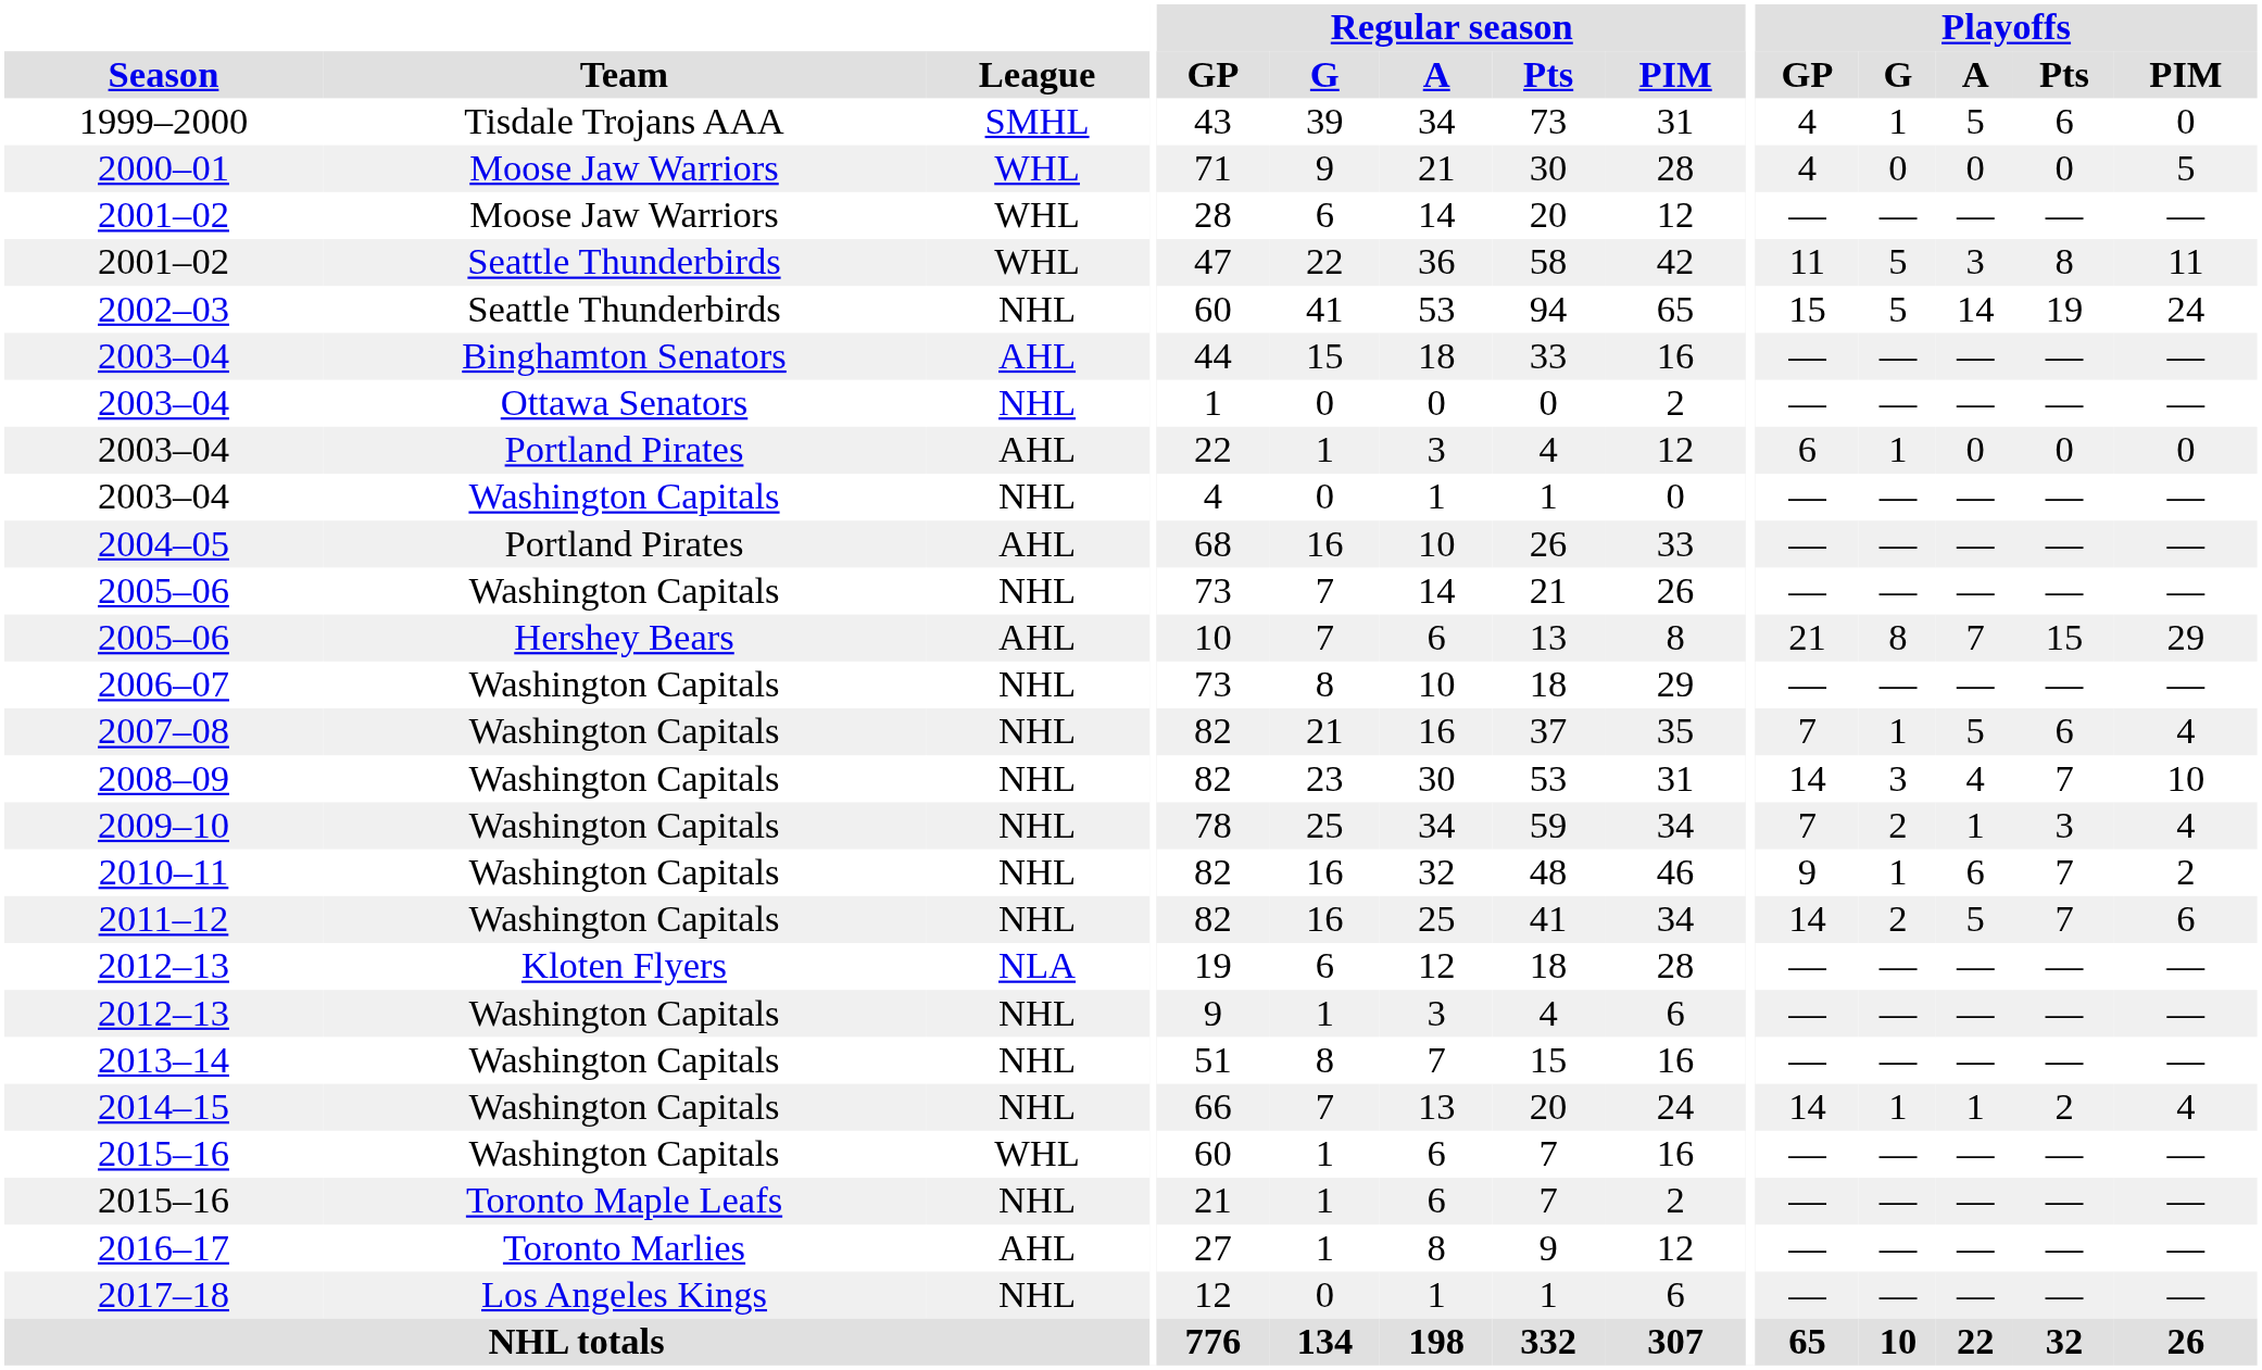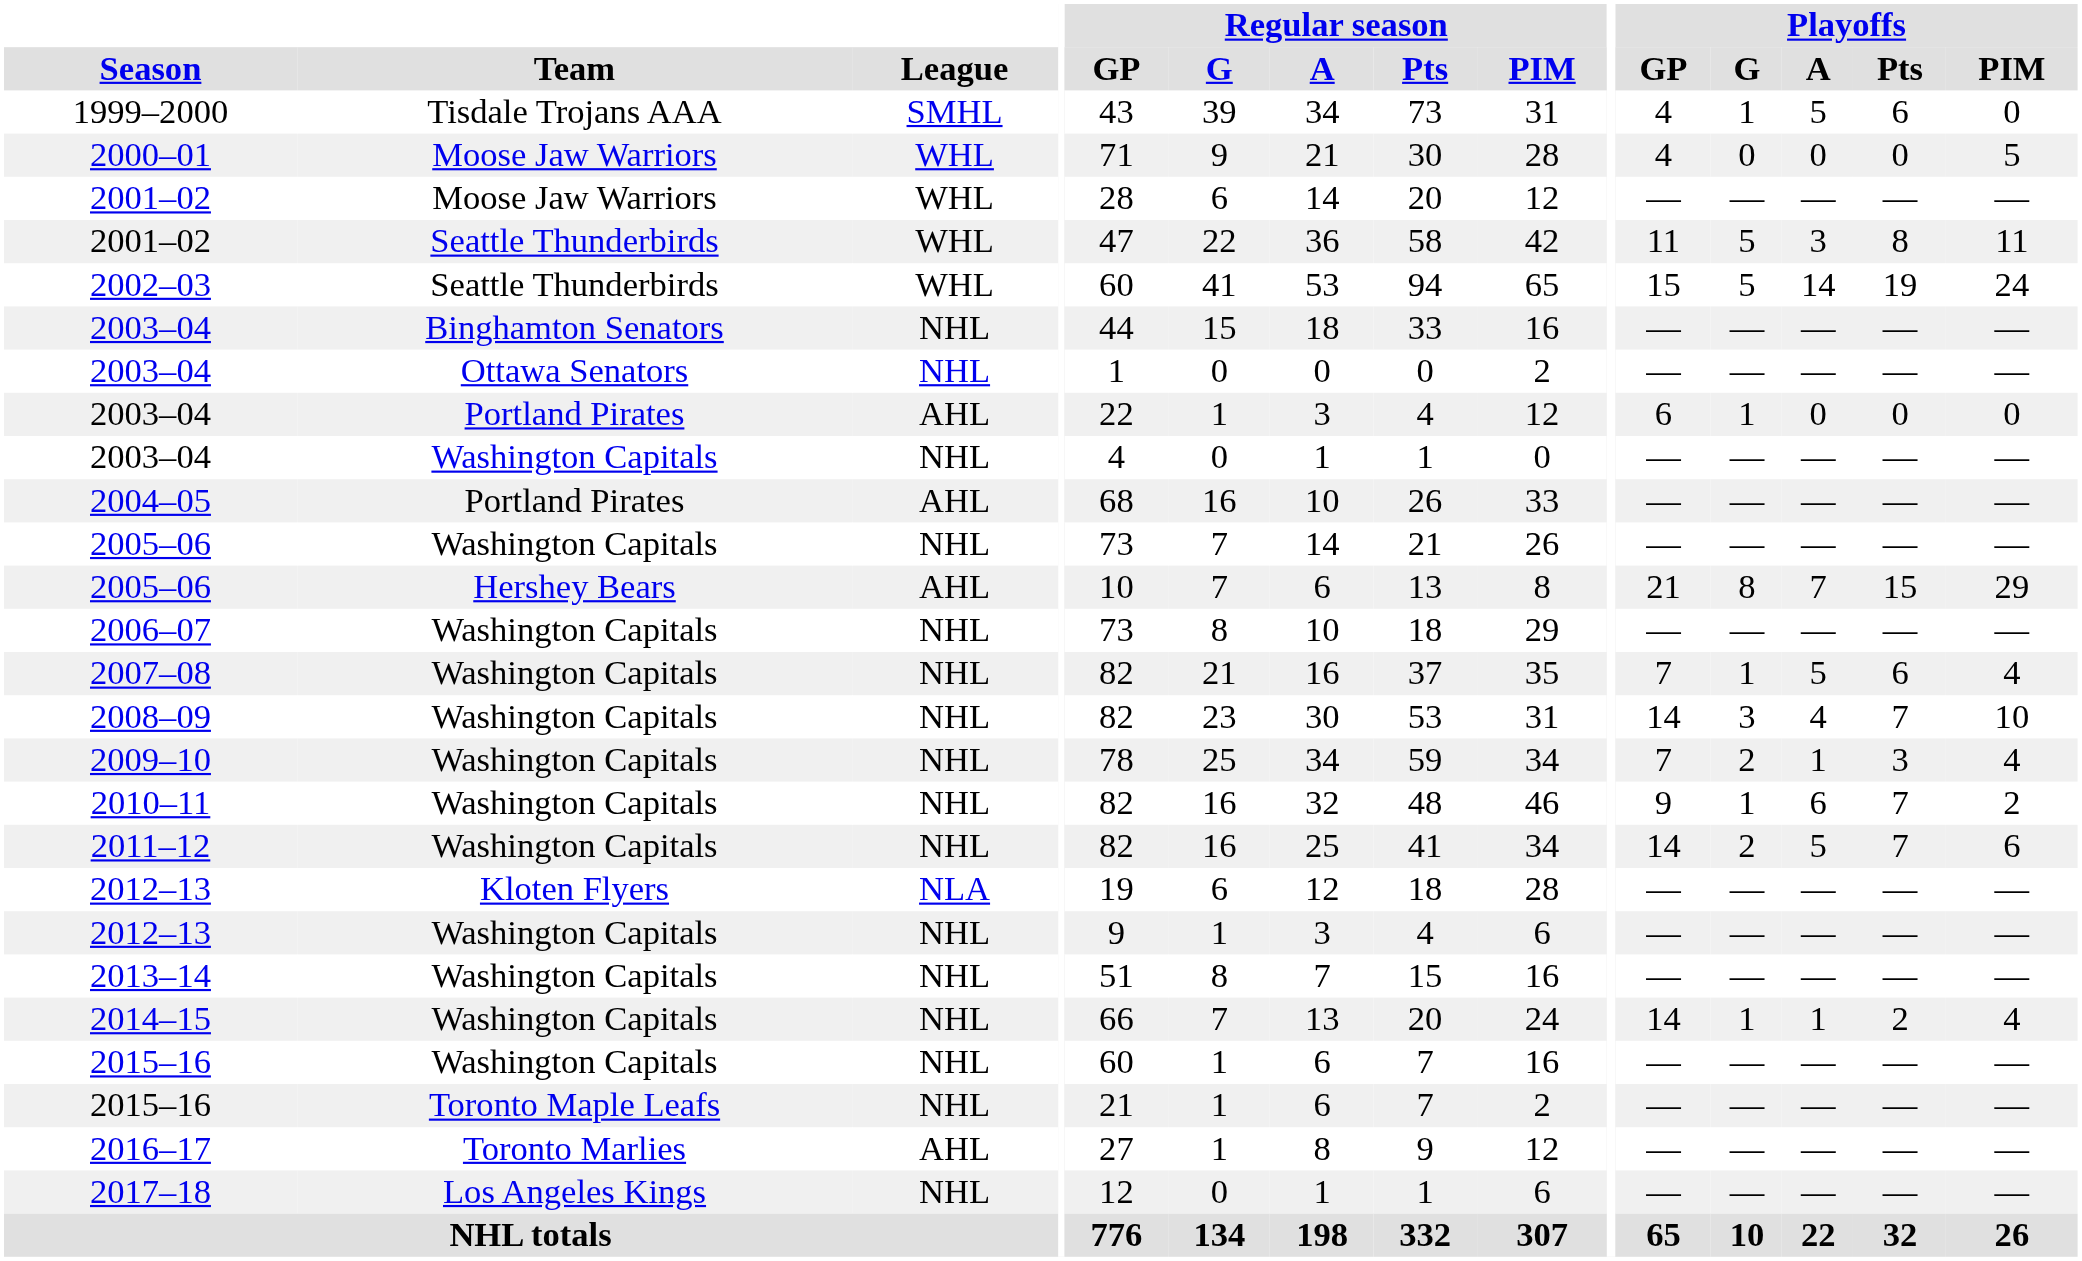2002–03 | League: NHL -> WHL
2003–04 / Binghamton Senators | League: AHL -> NHL
2015–16 / Washington Capitals | League: WHL -> NHL
